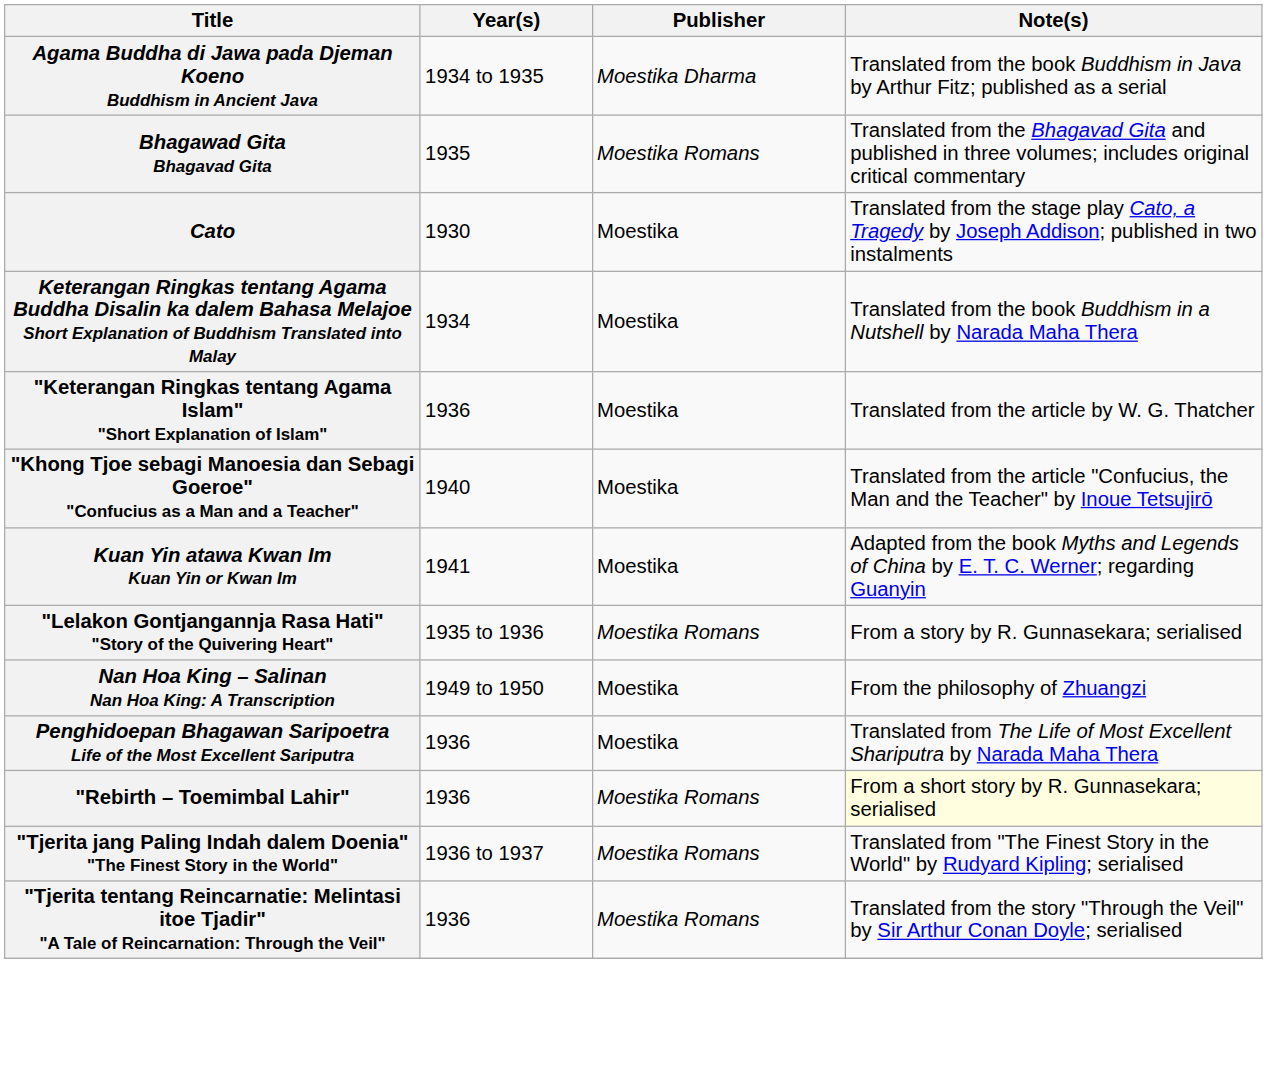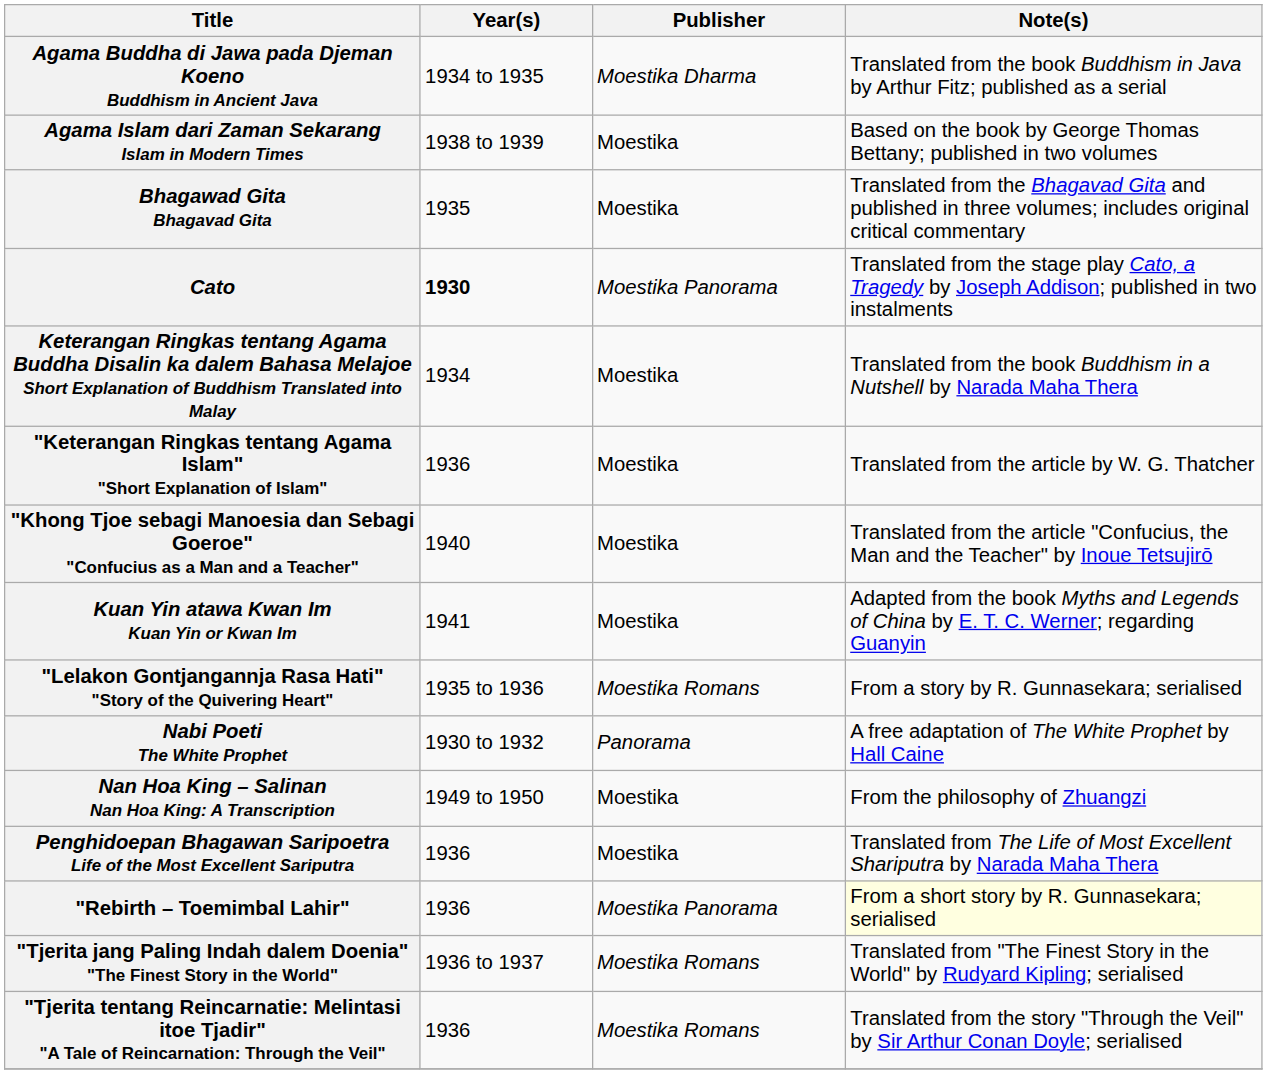+ row: Agama Islam dari Zaman Sekarang Islam in Modern Times | 1938 to 1939 | Moestika | Based on the book by George Thomas Bettany; published in two volumes
Bhagawad Gita Bhagavad Gita | Publisher: Moestika Romans -> Moestika
Cato | Year(s): normal -> bold
Cato | Publisher: Moestika -> Moestika Panorama
+ row: Nabi Poeti The White Prophet | 1930 to 1932 | Panorama | A free adaptation of The White Prophet by Hall Caine
"Rebirth – Toemimbal Lahir" | Publisher: Moestika Romans -> Moestika Panorama
